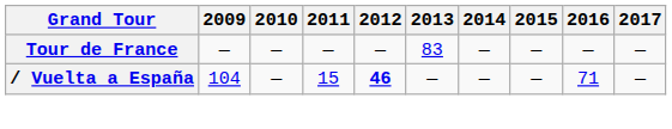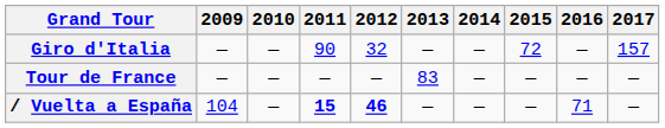+ row: Giro d'Italia | — | — | 90 | 32 | — | — | 72 | — | 157
/ Vuelta a España | 2011: normal -> bold
